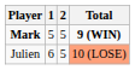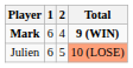Mark | 1: 5 -> 6
Mark | 2: 5 -> 4
